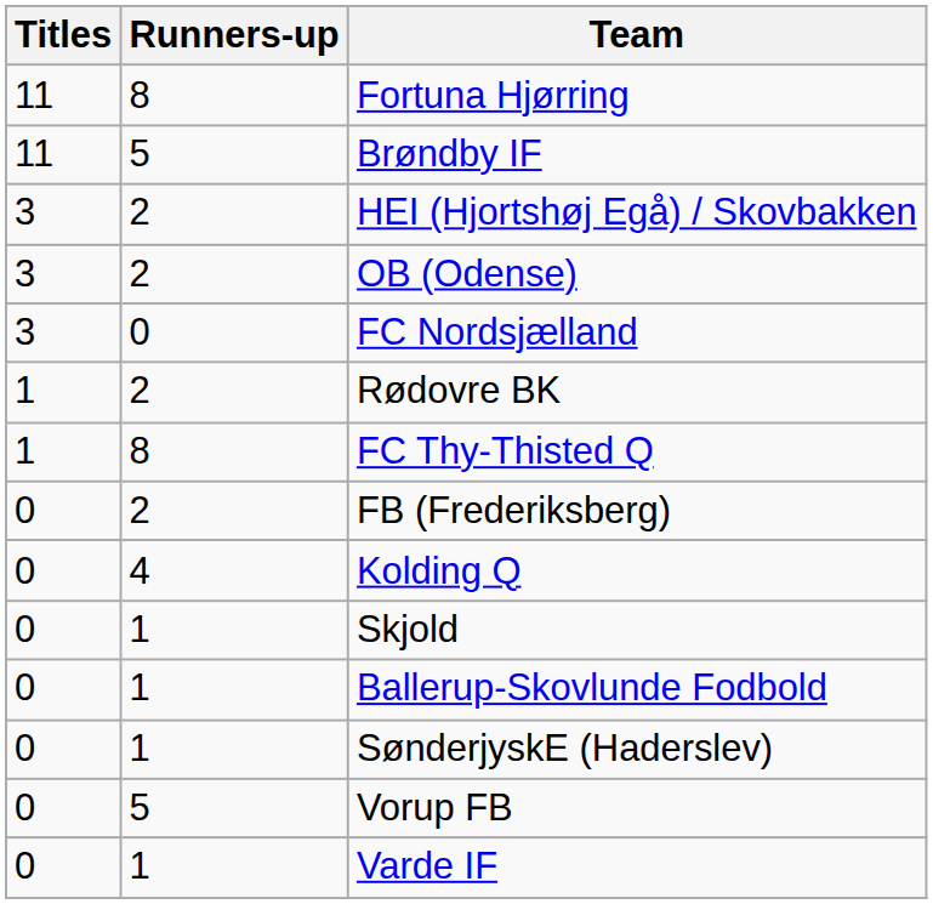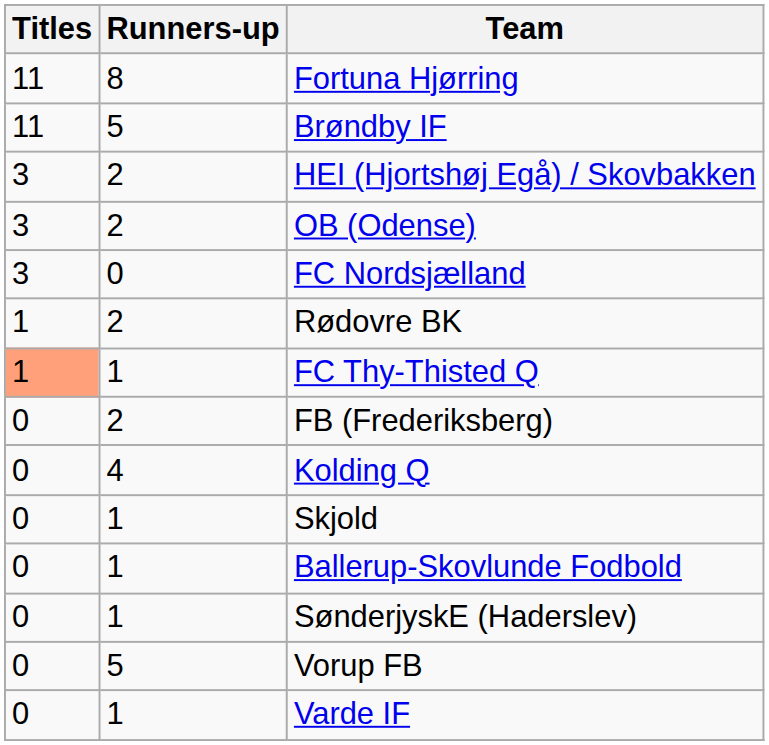FC Thy-Thisted Q | Titles: no background -> lightsalmon background
FC Thy-Thisted Q | Runners-up: 8 -> 1
